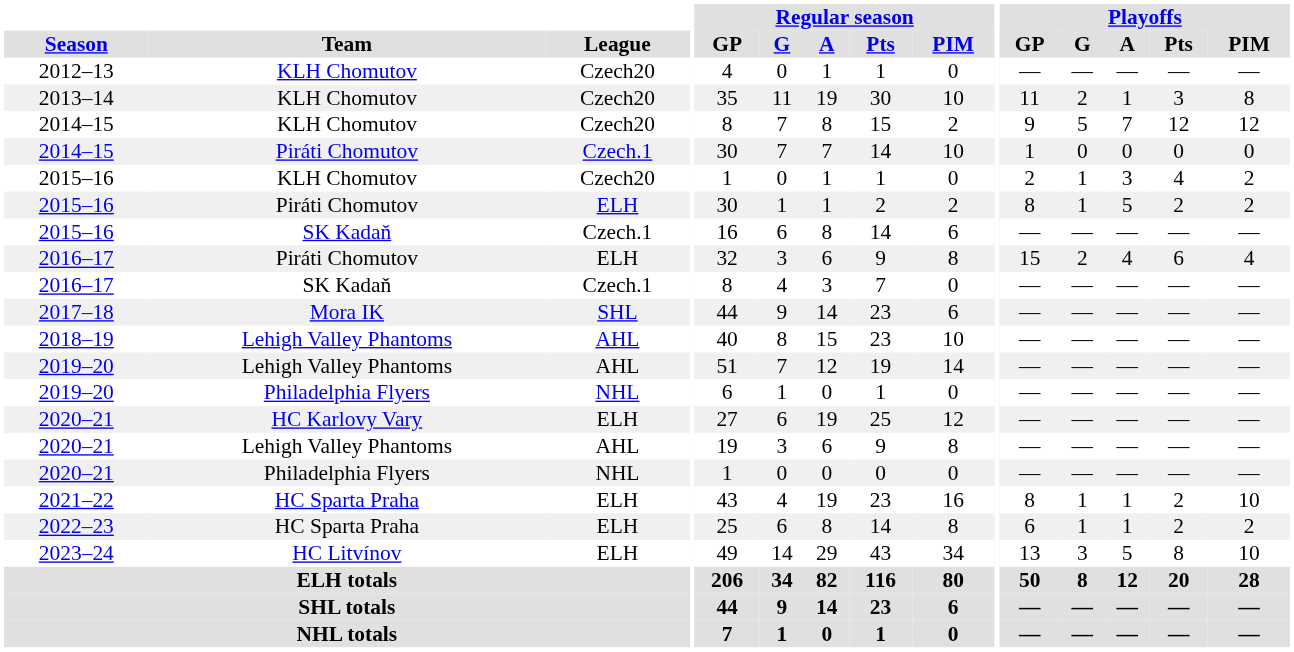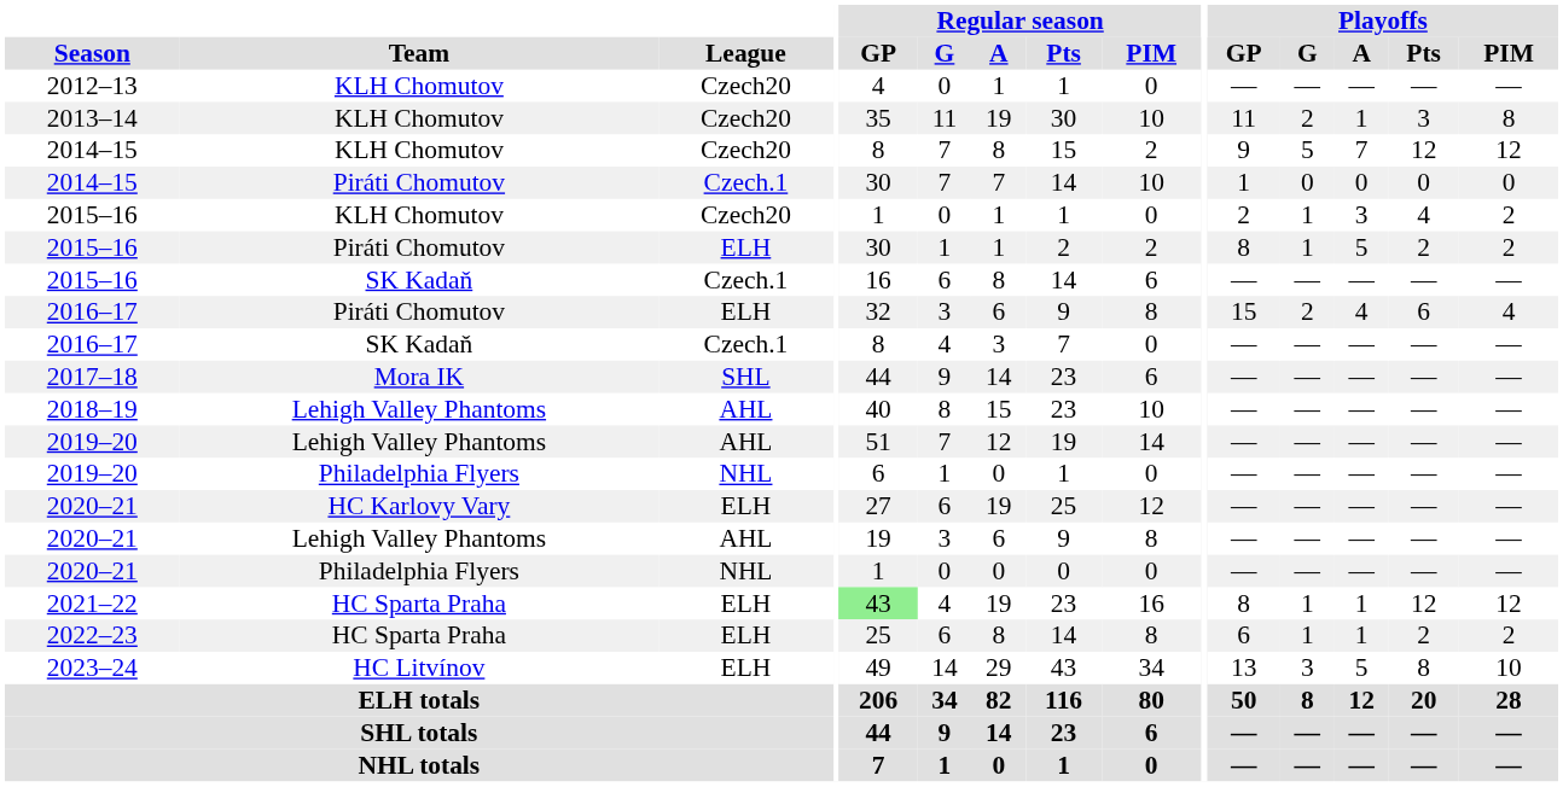2021–22 | Regular season / GP: no background -> lightgreen background
2021–22 | Playoffs / Pts: 2 -> 12
2021–22 | Playoffs / PIM: 10 -> 12
